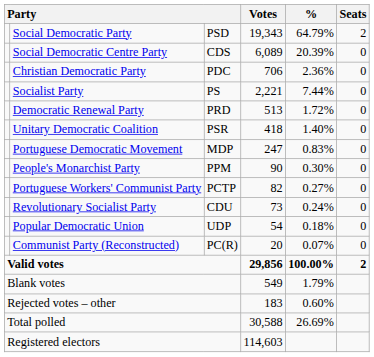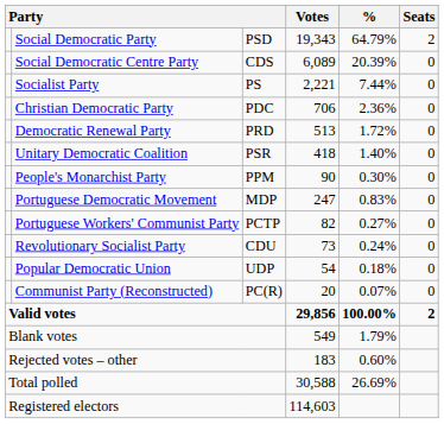rows swapped: Socialist Party <-> Christian Democratic Party
rows swapped: Portuguese Democratic Movement <-> People's Monarchist Party
